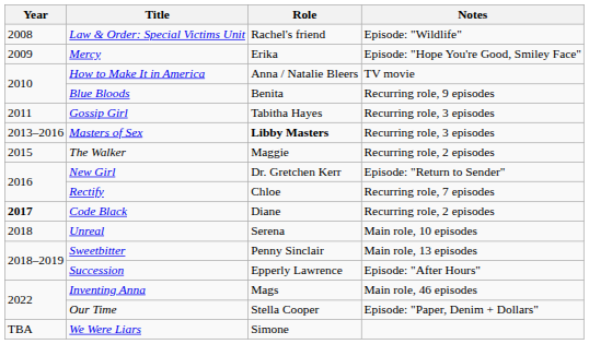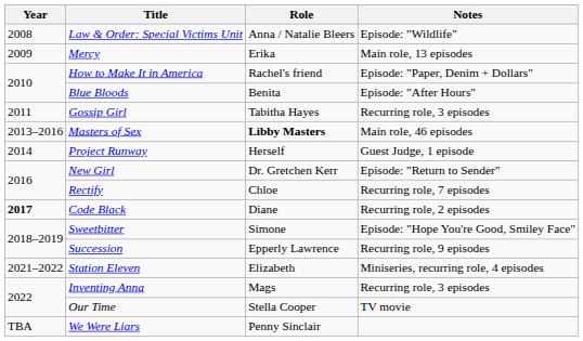Law & Order: Special Victims Unit | Role: Rachel's friend -> Anna / Natalie Bleers
Mercy | Notes: Episode: "Hope You're Good, Smiley Face" -> Main role, 13 episodes
How to Make It in America | Role: Anna / Natalie Bleers -> Rachel's friend
How to Make It in America | Notes: TV movie -> Episode: "Paper, Denim + Dollars"
Blue Bloods | Notes: Recurring role, 9 episodes -> Episode: "After Hours"
Masters of Sex | Notes: Recurring role, 3 episodes -> Main role, 46 episodes
+ row: 2014 | Project Runway | Herself | Guest Judge, 1 episode
- row: 2015 | The Walker | Maggie | Recurring role, 2 episodes
- row: 2018 | Unreal | Serena | Main role, 10 episodes
Sweetbitter | Role: Penny Sinclair -> Simone
Sweetbitter | Notes: Main role, 13 episodes -> Episode: "Hope You're Good, Smiley Face"
Succession | Notes: Episode: "After Hours" -> Recurring role, 9 episodes
+ row: 2021–2022 | Station Eleven | Elizabeth | Miniseries, recurring role, 4 episodes
Inventing Anna | Notes: Main role, 46 episodes -> Recurring role, 3 episodes
Our Time | Notes: Episode: "Paper, Denim + Dollars" -> TV movie
We Were Liars | Role: Simone -> Penny Sinclair
